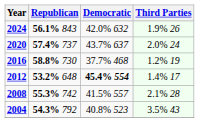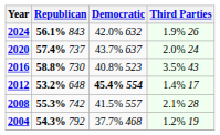2016 | Democratic: 37.7% 468 -> 40.8% 523
2016 | Third Parties: 1.2% 19 -> 3.5% 43
2004 | Democratic: 40.8% 523 -> 37.7% 468
2004 | Third Parties: 3.5% 43 -> 1.2% 19
